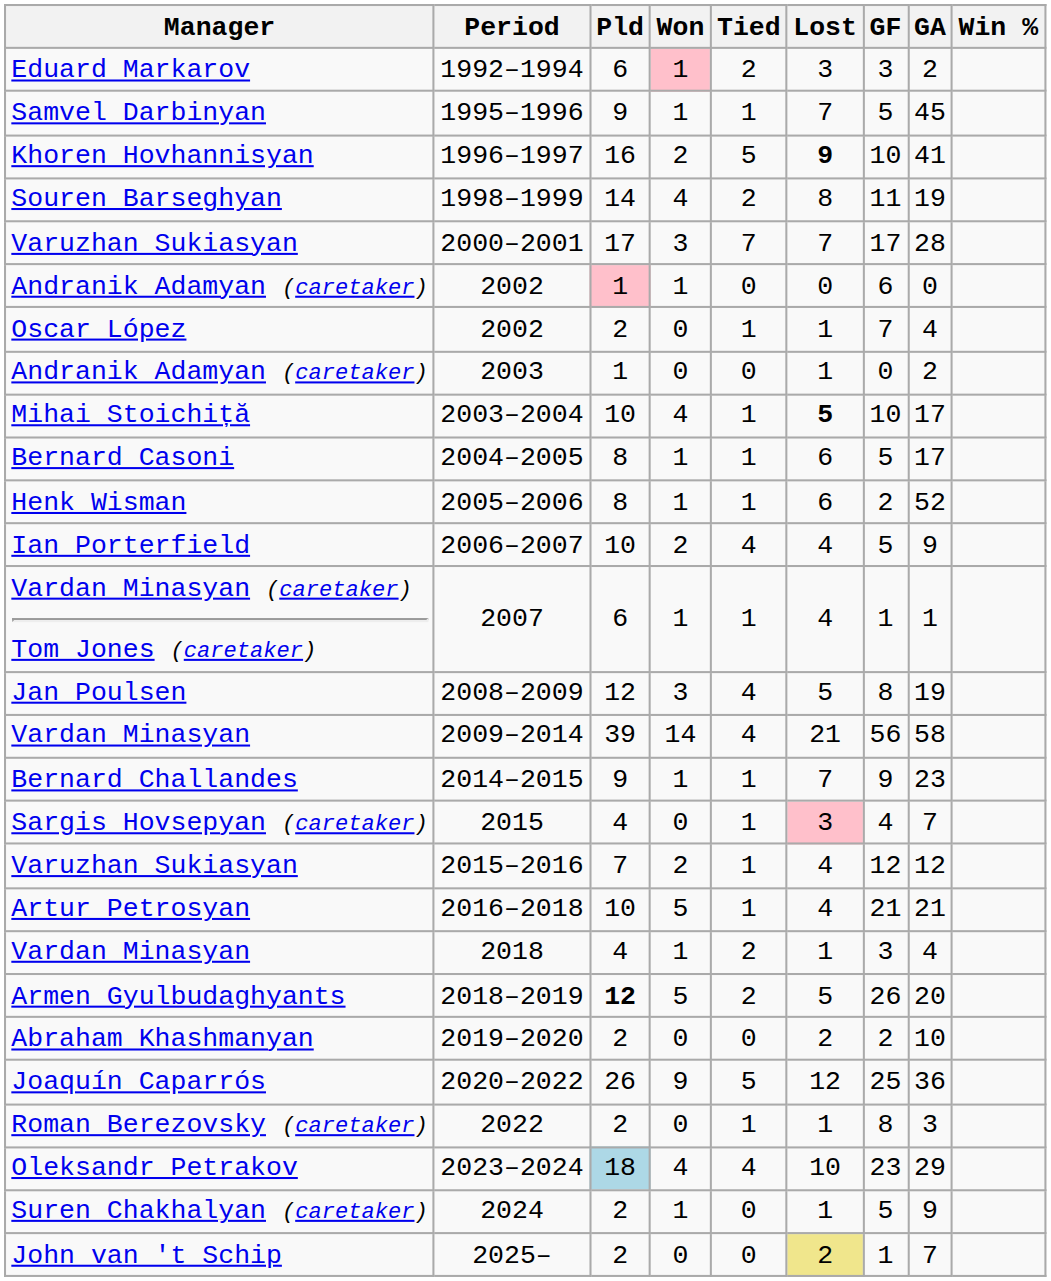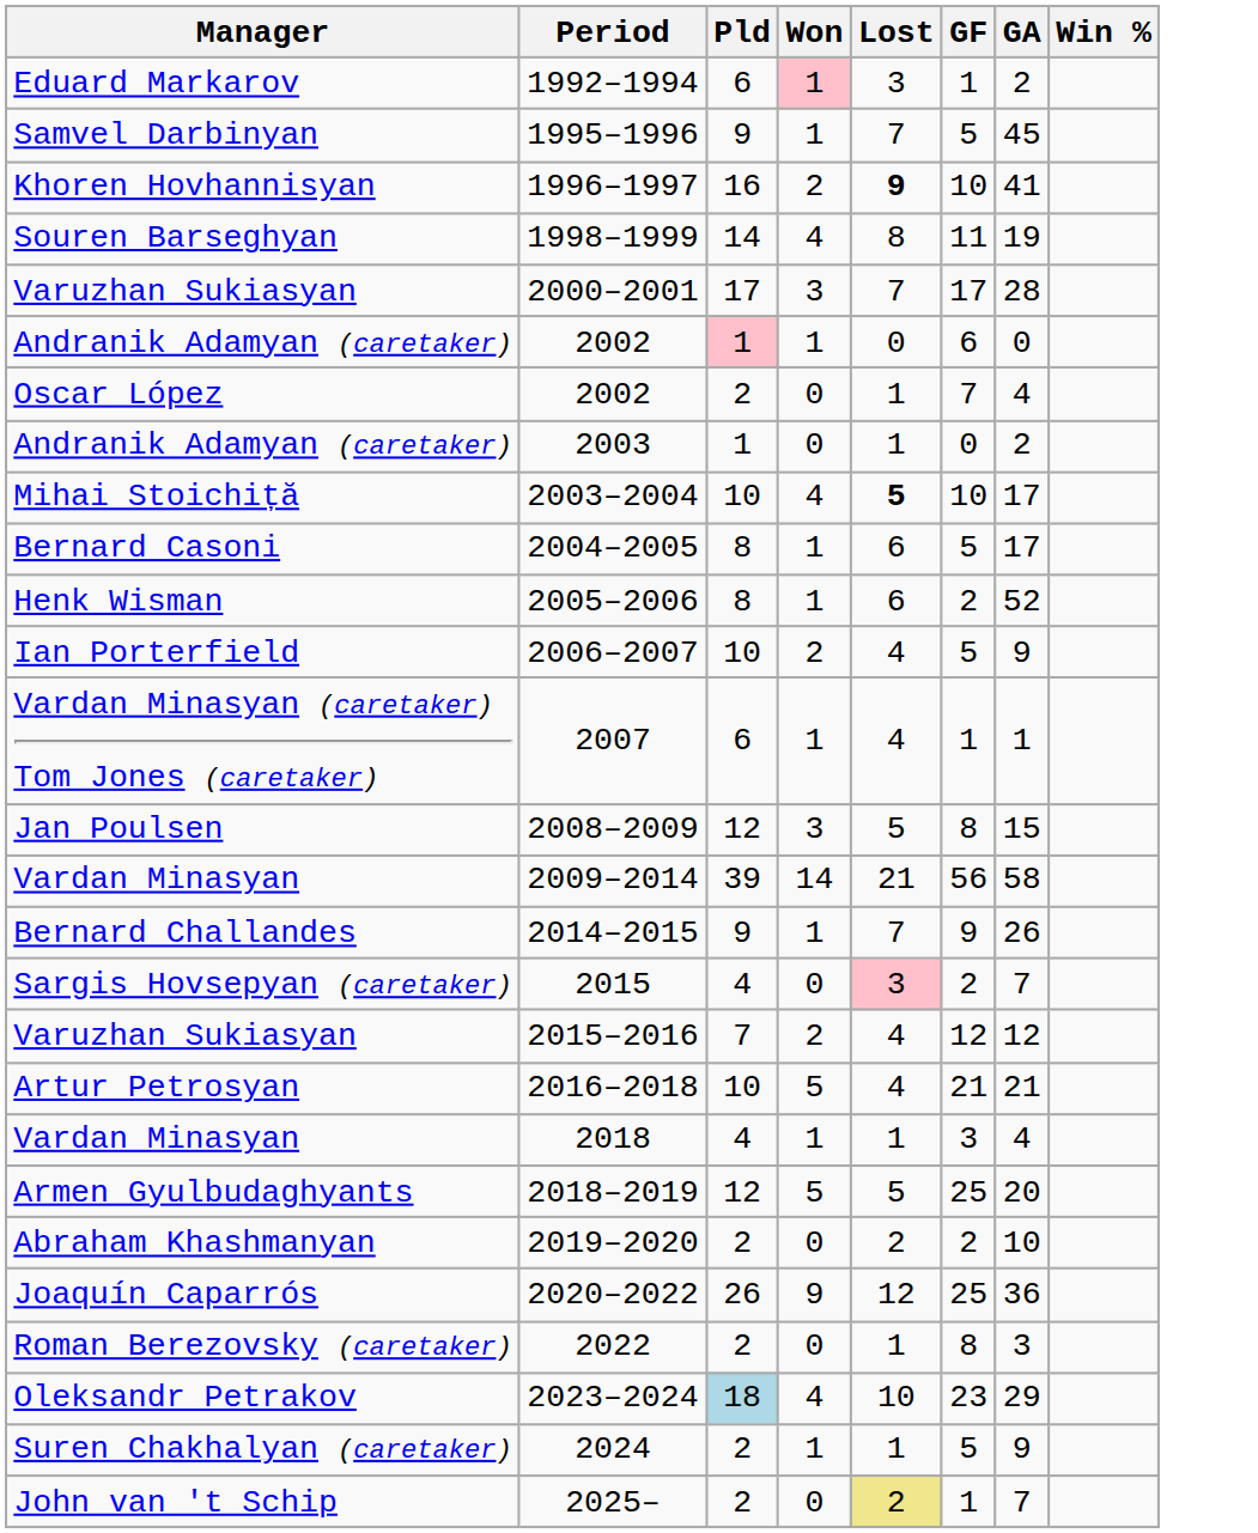- column: Tied | 2 | 1 | 5 | 2 | 7 | 0 | 1 | 0 | 1 | 1 | 1 | 4 | 1 | 4 | 4 | 1 | 1 | 1 | 1 | 2 | 2 | 0 | 5 | 1 | 4 | 0 | 0
1992–1994 | GF: 3 -> 1
2008–2009 | GA: 19 -> 15
2014–2015 | GA: 23 -> 26
2015 | GF: 4 -> 2
2018–2019 | Pld: bold -> normal
2018–2019 | GF: 26 -> 25
